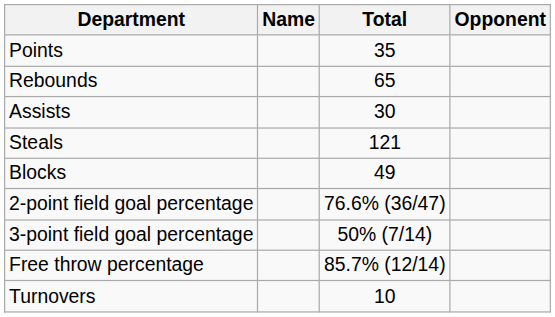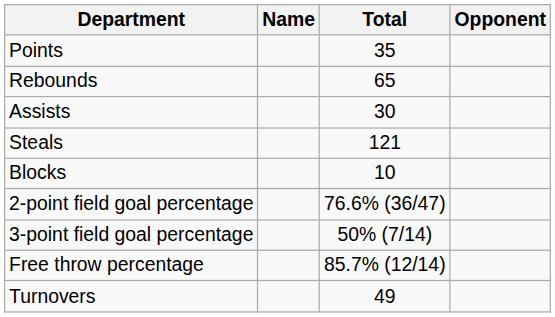Blocks | Total: 49 -> 10
Turnovers | Total: 10 -> 49
